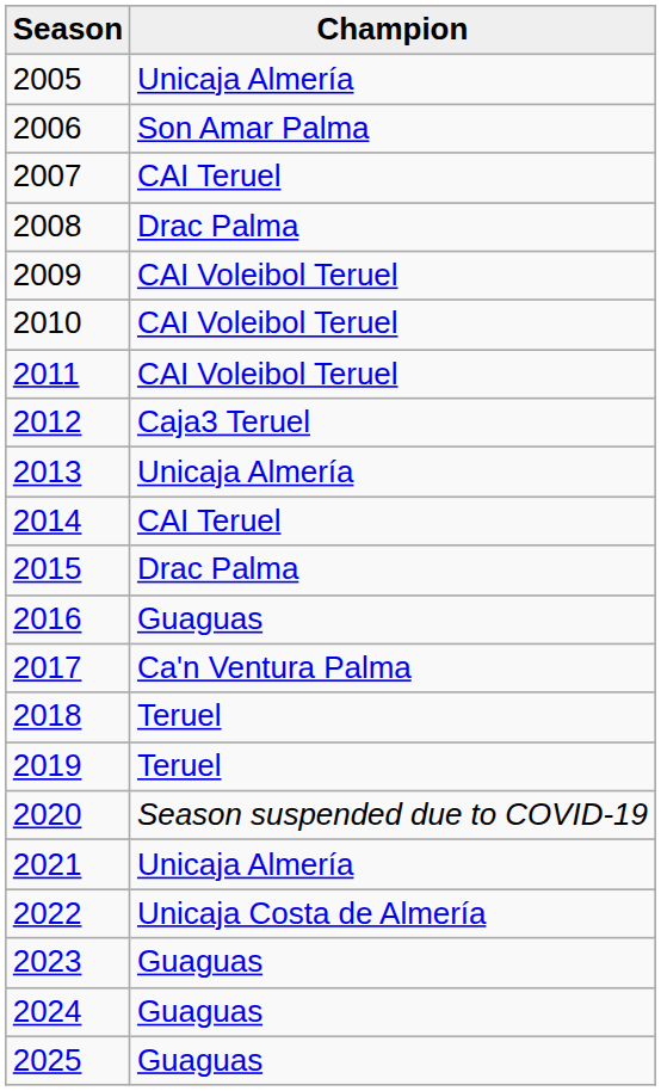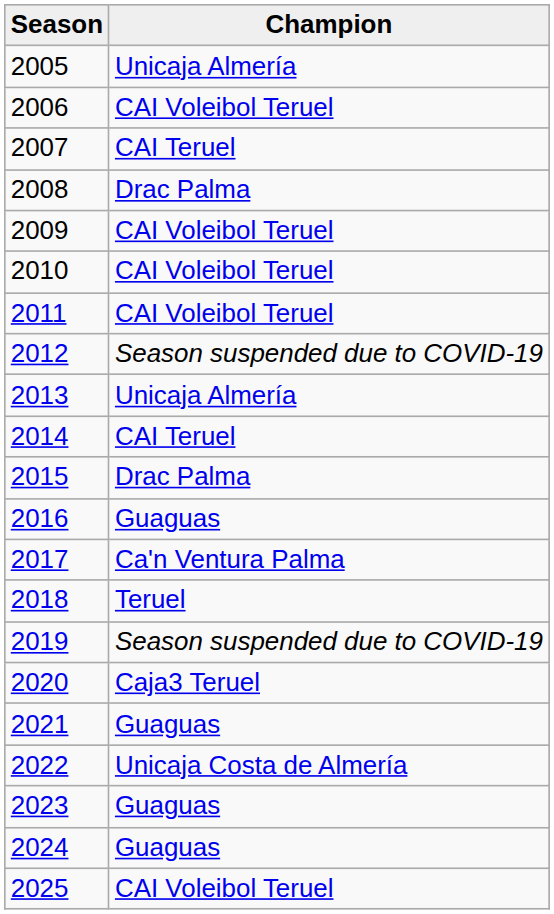2006 | Champion: Son Amar Palma -> CAI Voleibol Teruel
2012 | Champion: Caja3 Teruel -> Season suspended due to COVID-19
2019 | Champion: Teruel -> Season suspended due to COVID-19
2020 | Champion: Season suspended due to COVID-19 -> Caja3 Teruel
2021 | Champion: Unicaja Almería -> Guaguas
2025 | Champion: Guaguas -> CAI Voleibol Teruel
